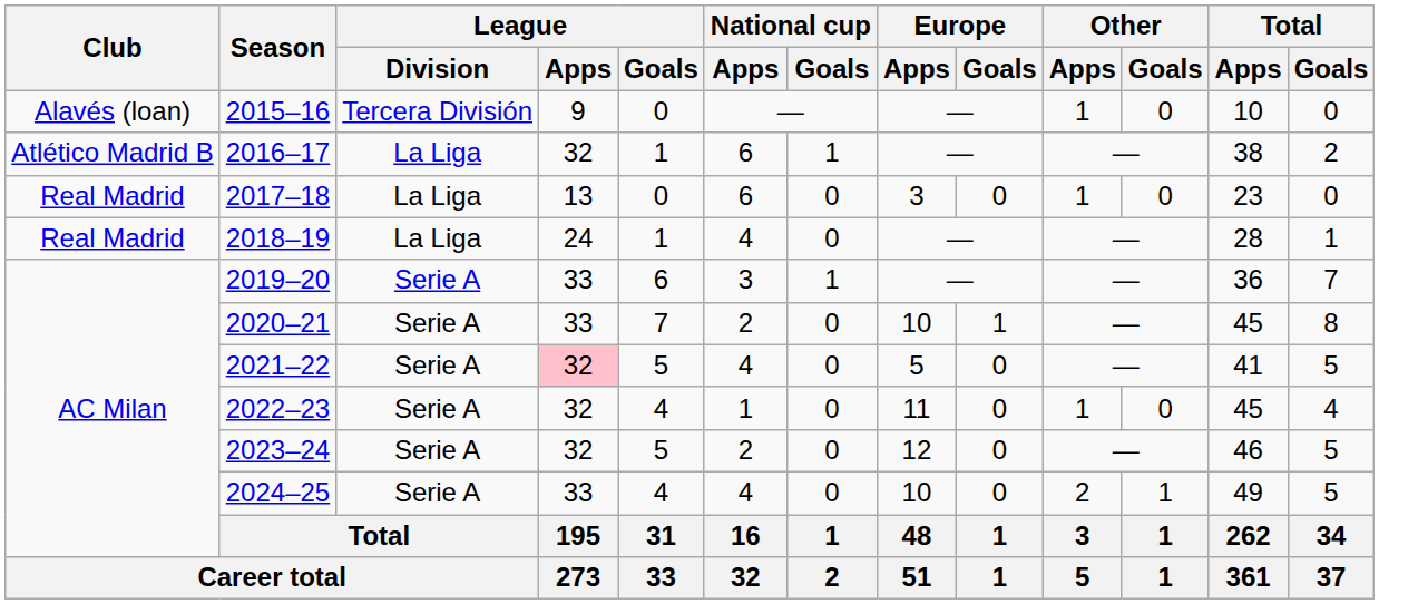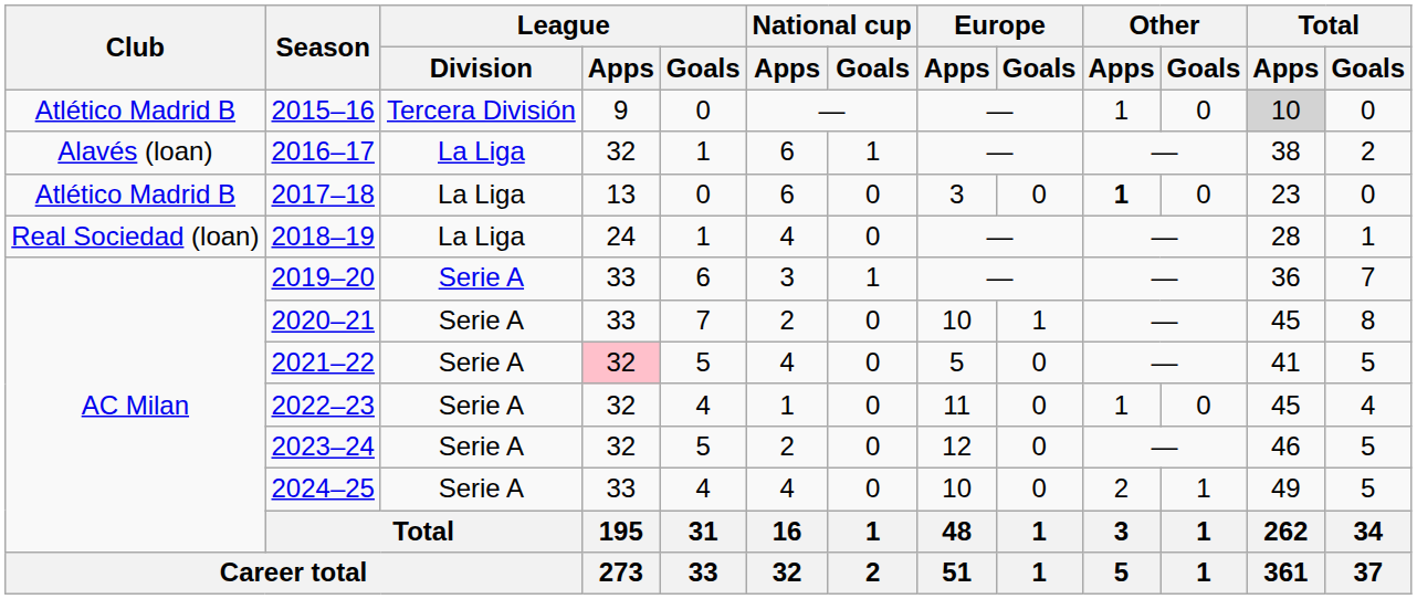2015–16 | Club: Alavés (loan) -> Atlético Madrid B
2015–16 | Total / Apps: no background -> lightgrey background
2016–17 | Club: Atlético Madrid B -> Alavés (loan)
2017–18 | Club: Real Madrid -> Atlético Madrid B
2017–18 | Other / Apps: normal -> bold
2018–19 | Club: Real Madrid -> Real Sociedad (loan)
